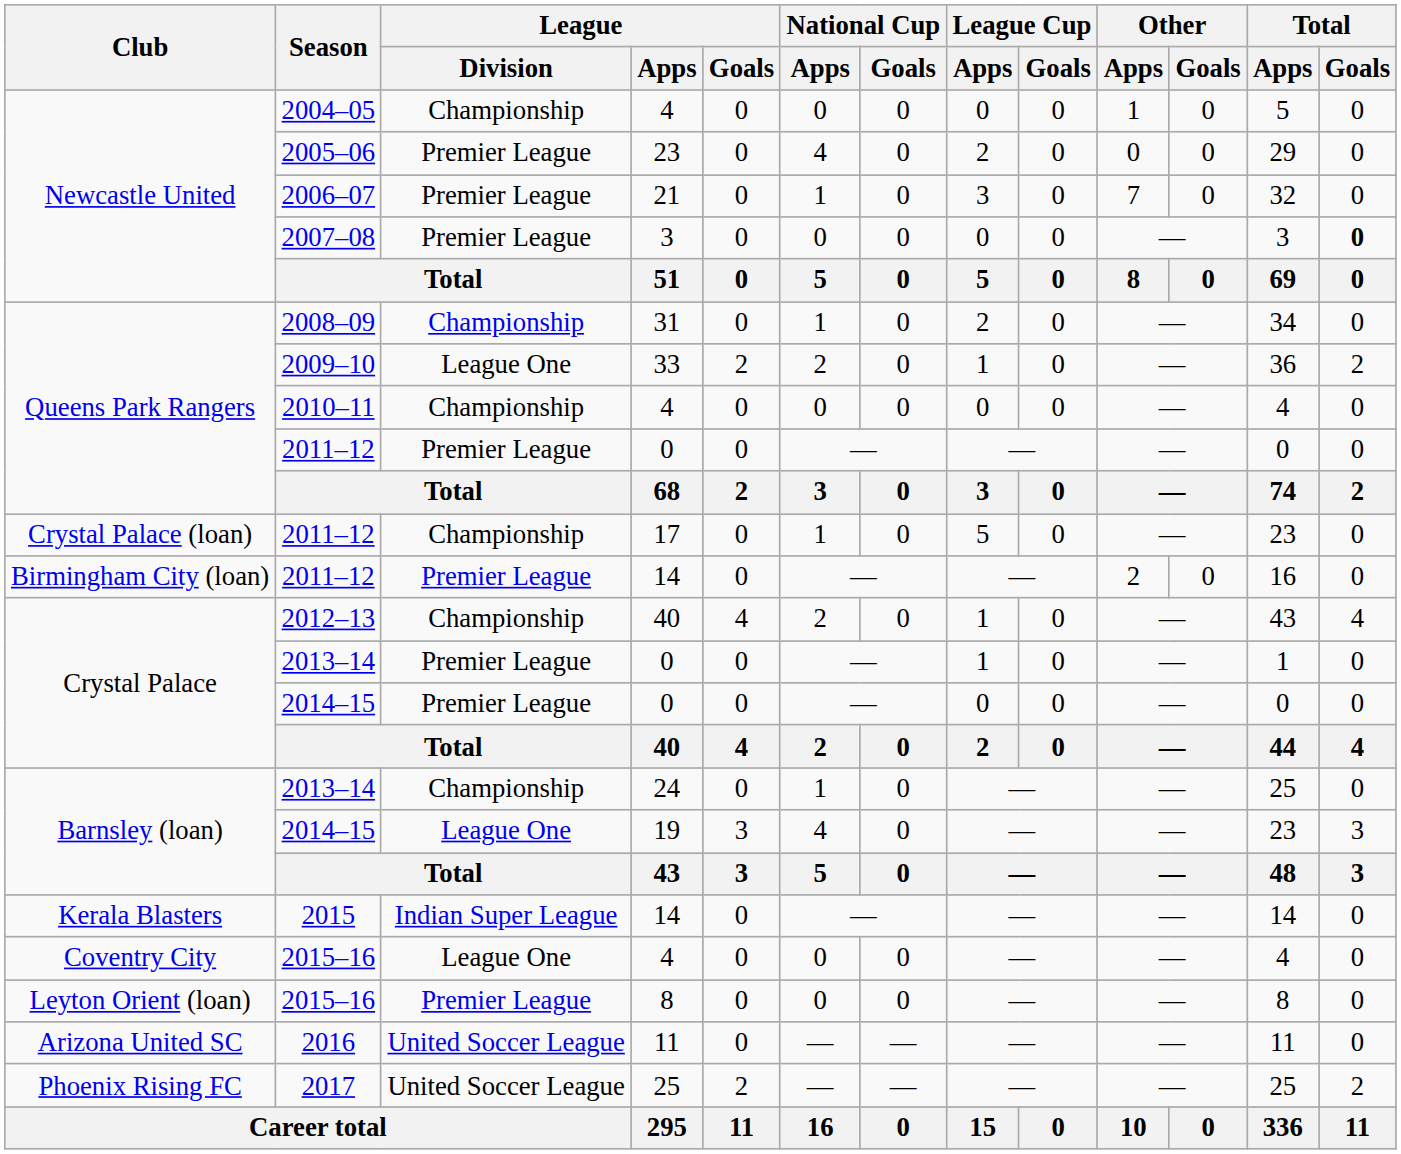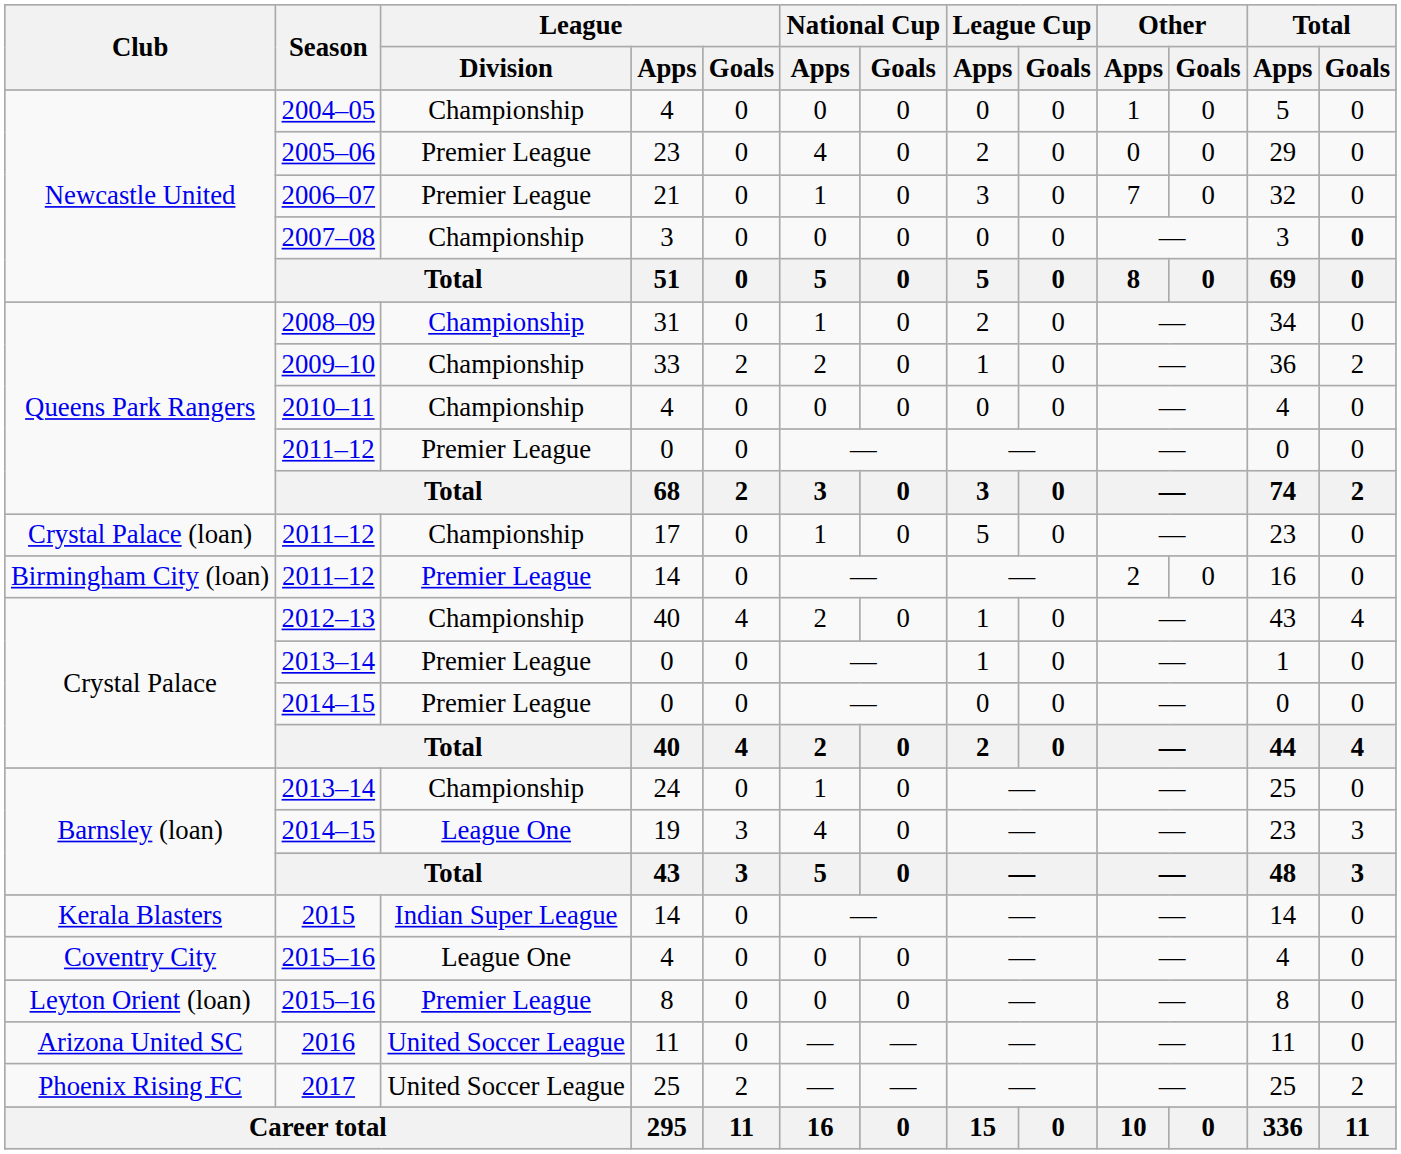2007–08 | League / Division: Premier League -> Championship
2009–10 | League / Division: League One -> Championship
